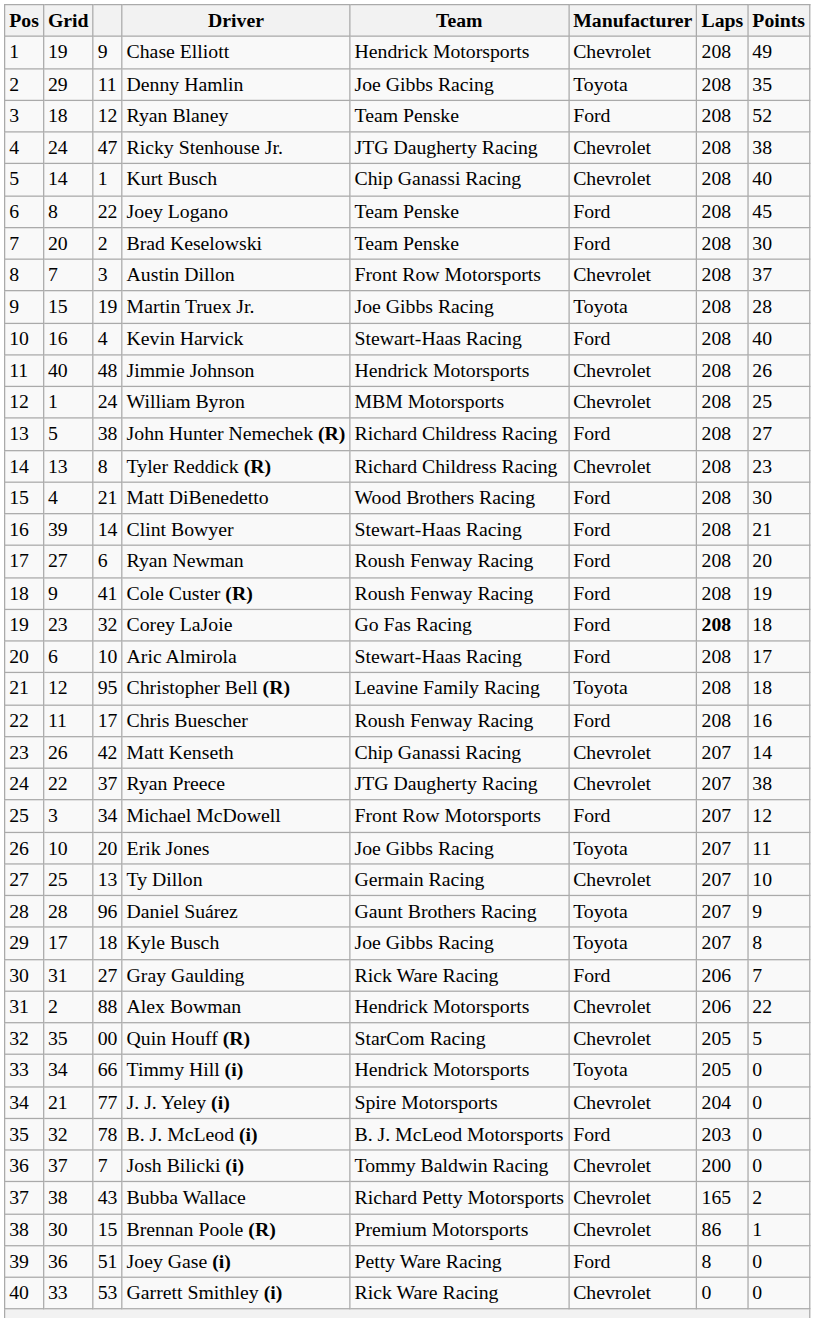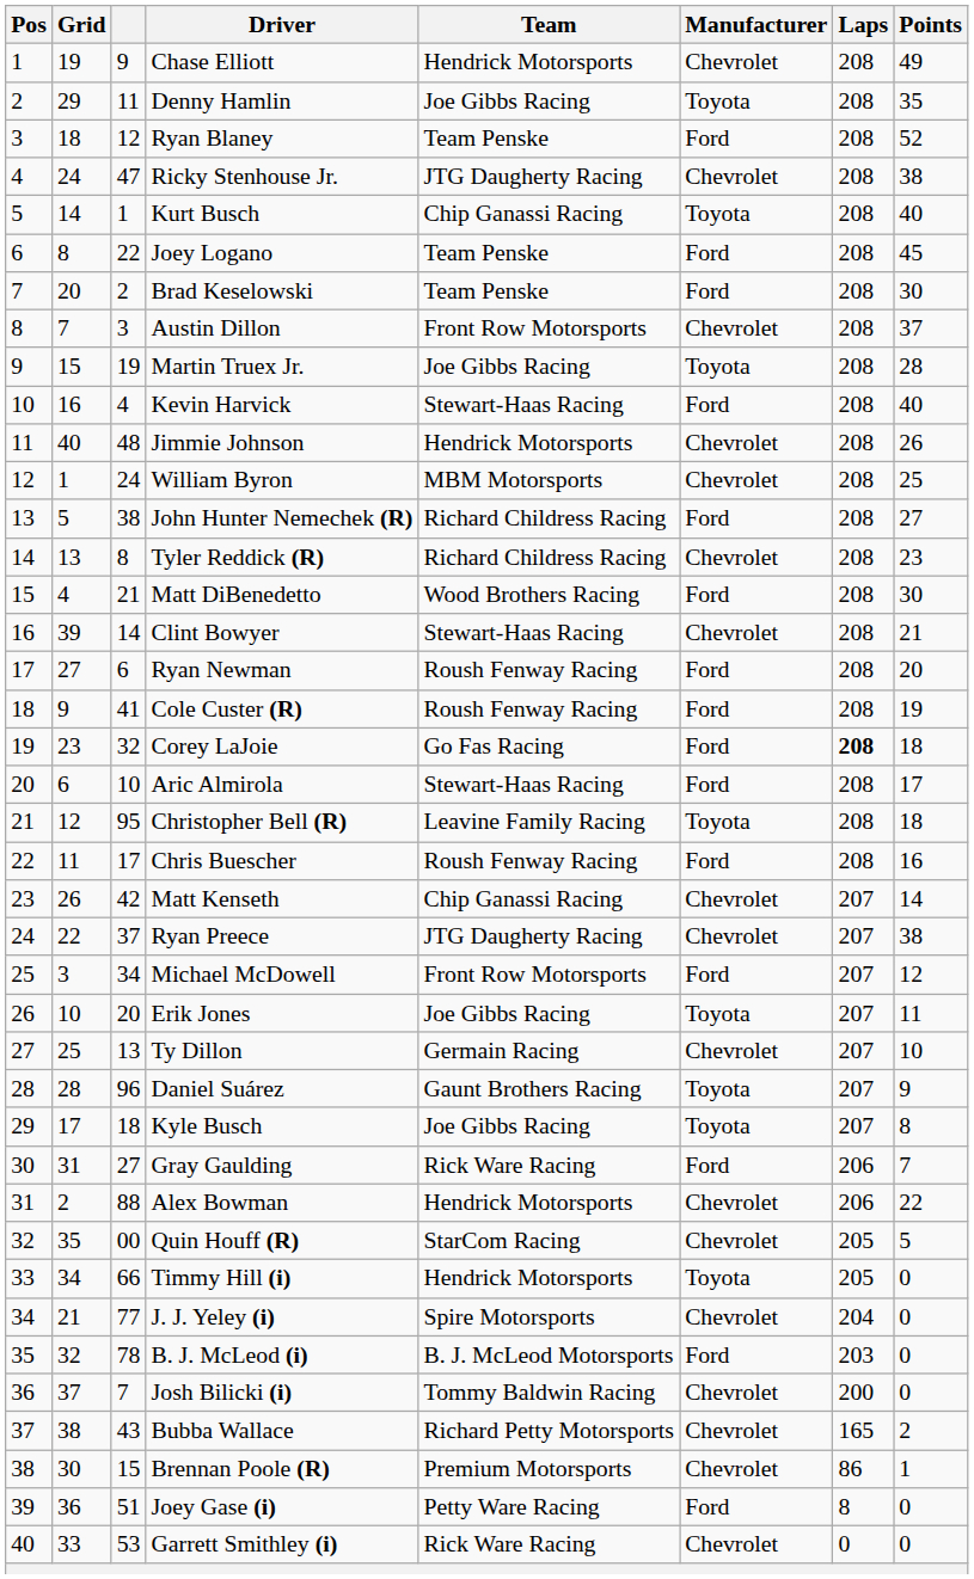Kurt Busch | Manufacturer: Chevrolet -> Toyota
Clint Bowyer | Manufacturer: Ford -> Chevrolet
